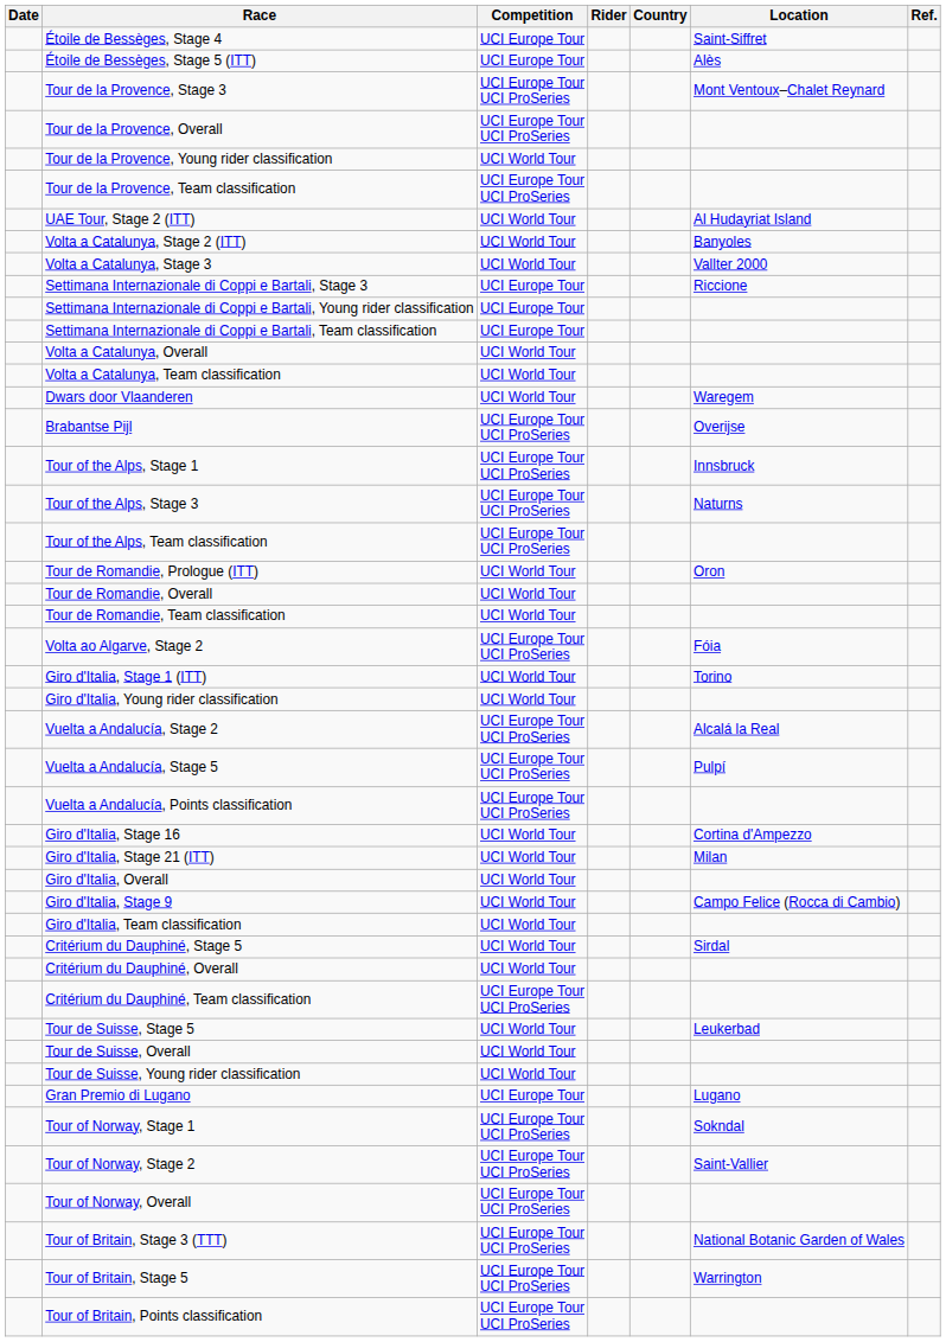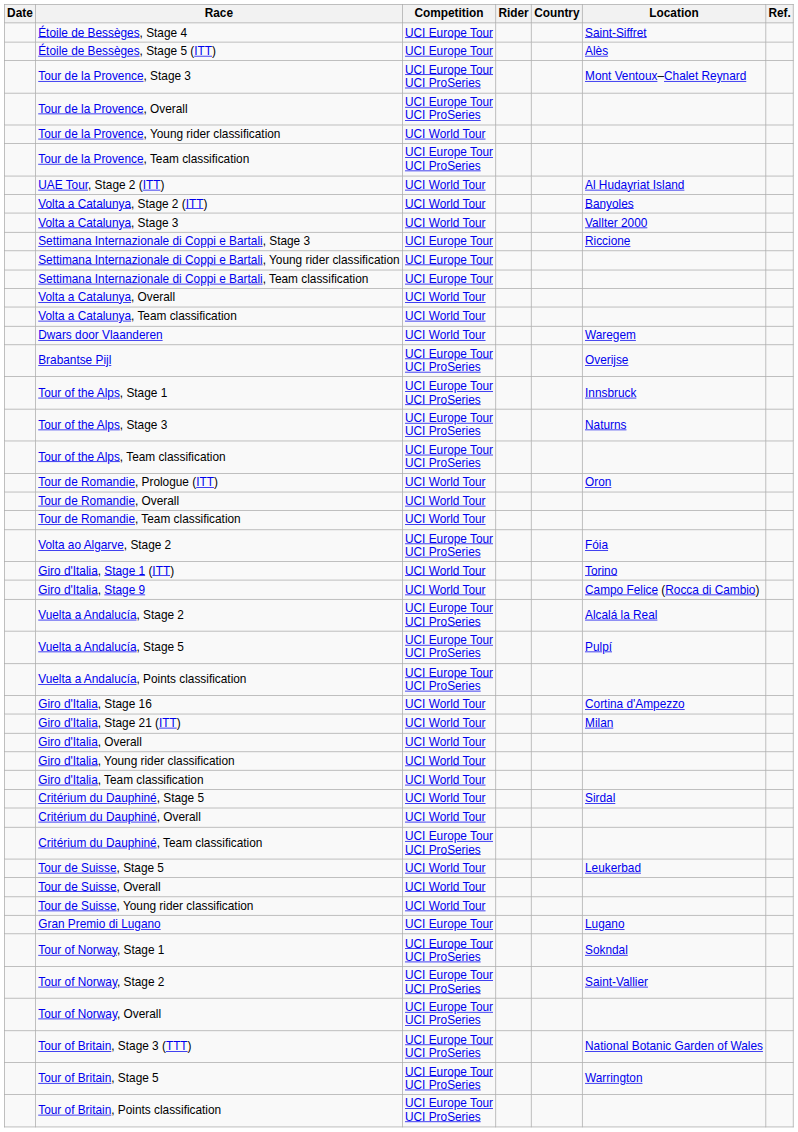rows swapped: Giro d'Italia, Stage 9 <-> Giro d'Italia, Young rider classification
